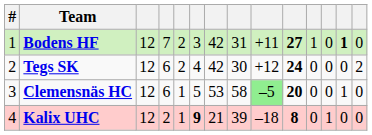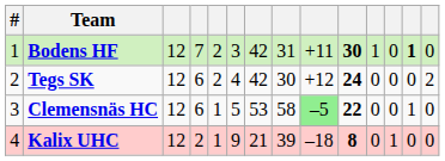Bodens HF | column 10: 27 -> 30
Clemensnäs HC | column 10: 20 -> 22
Kalix UHC | column 6: bold -> normal
